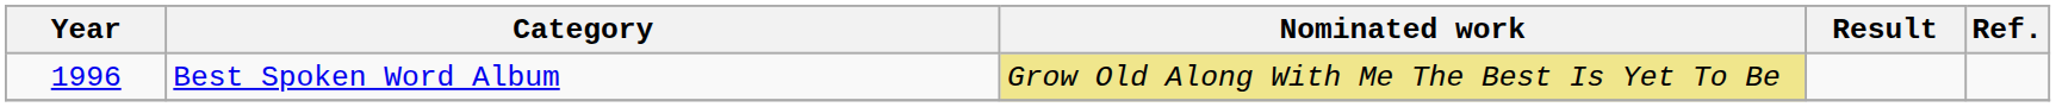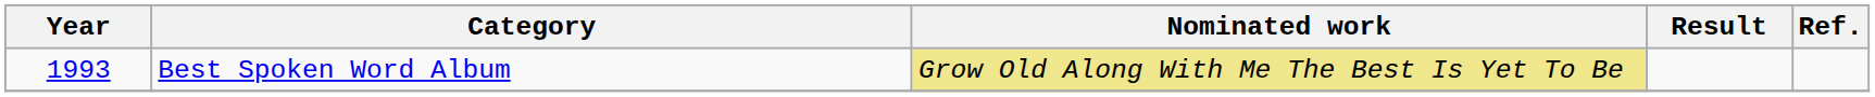Best Spoken Word Album | Year: 1996 -> 1993
